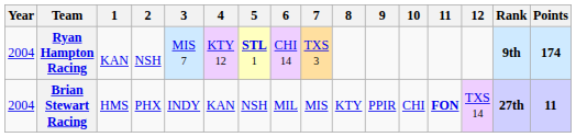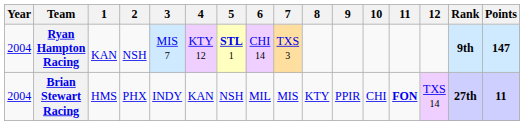Ryan Hampton Racing | Points: 174 -> 147
